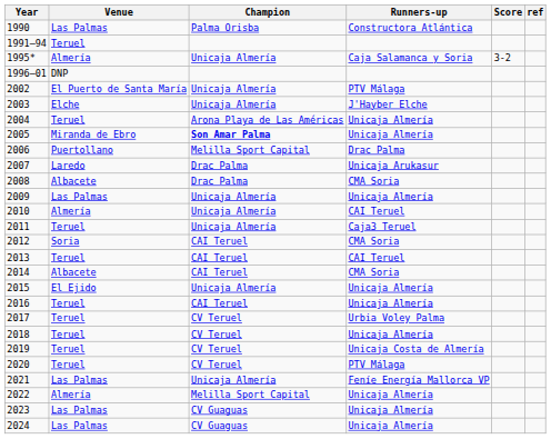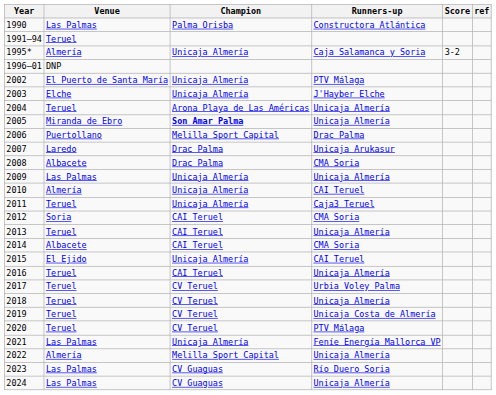2013 | Runners-up: CAI Teruel -> Unicaja Almería
2015 | Runners-up: Unicaja Almería -> CAI Teruel
2023 | Runners-up: Unicaja Almería -> Río Duero Soria
